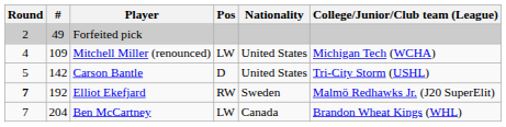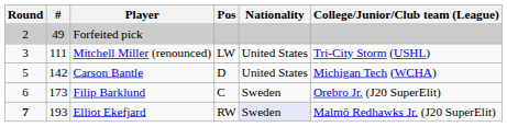Mitchell Miller (renounced) | Round: 4 -> 3
Mitchell Miller (renounced) | #: 109 -> 111
Mitchell Miller (renounced) | College/Junior/Club team (League): Michigan Tech (WCHA) -> Tri-City Storm (USHL)
Carson Bantle | College/Junior/Club team (League): Tri-City Storm (USHL) -> Michigan Tech (WCHA)
+ row: 6 | 173 | Filip Barklund | C | Sweden | Orebro Jr. (J20 SuperElit)
Elliot Ekefjard | #: 192 -> 193
Elliot Ekefjard | Nationality: no background -> lavender background
- row: 7 | 204 | Ben McCartney | LW | Canada | Brandon Wheat Kings (WHL)
